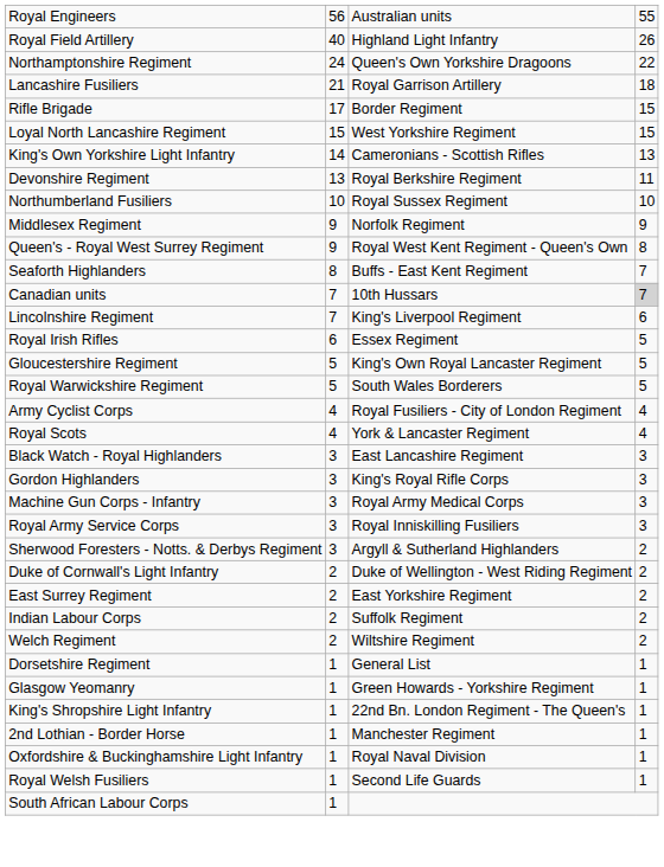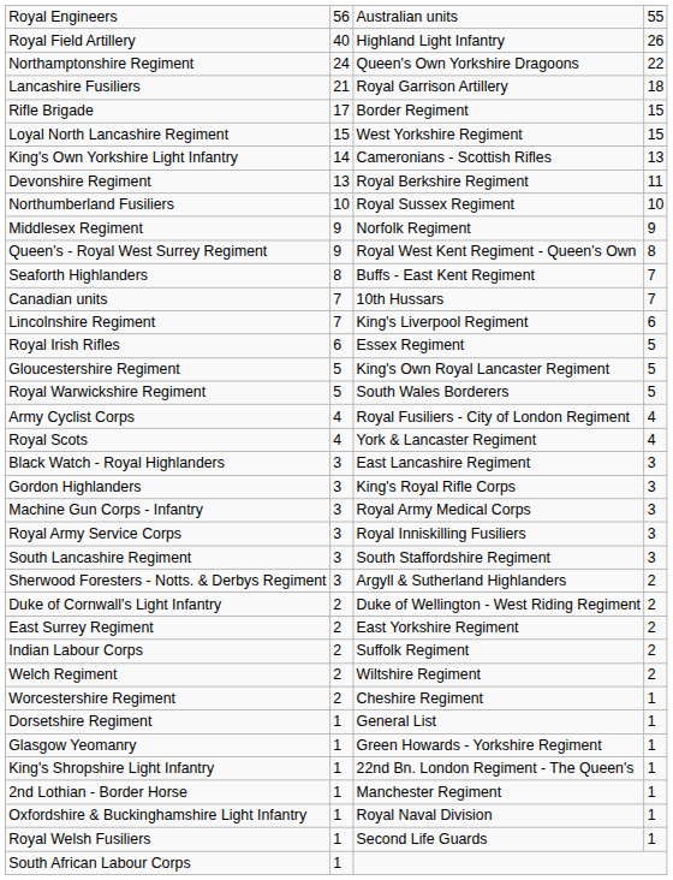Canadian units | column 4: lightgrey background -> no background
+ row: South Lancashire Regiment | 3 | South Staffordshire Regiment | 3
+ row: Worcestershire Regiment | 2 | Cheshire Regiment | 1
